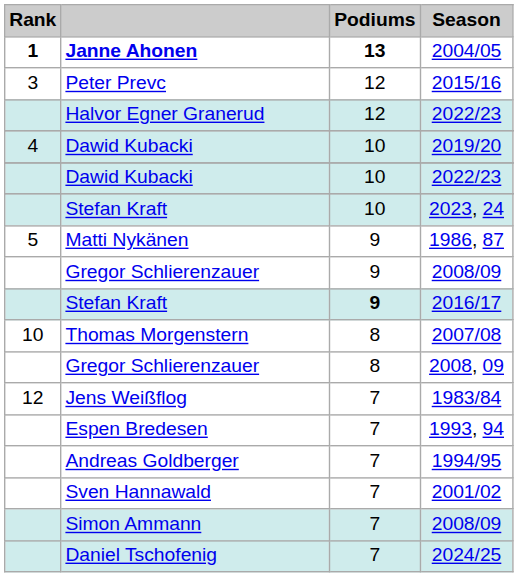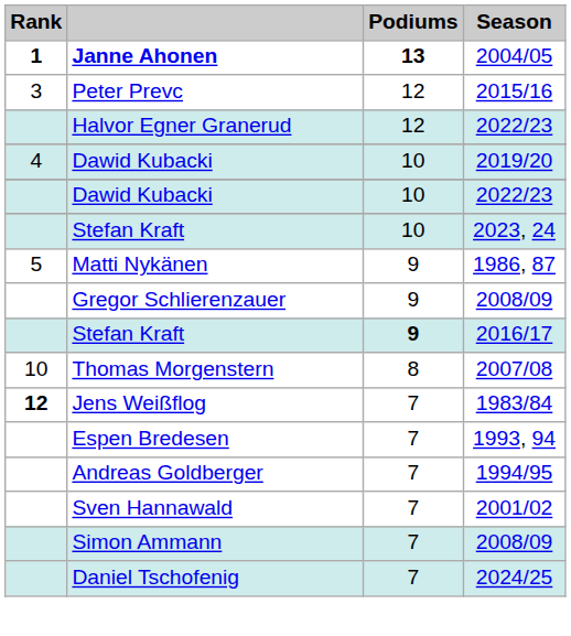- row: Gregor Schlierenzauer | 8 | 2008, 09
1983/84 | Rank: normal -> bold
